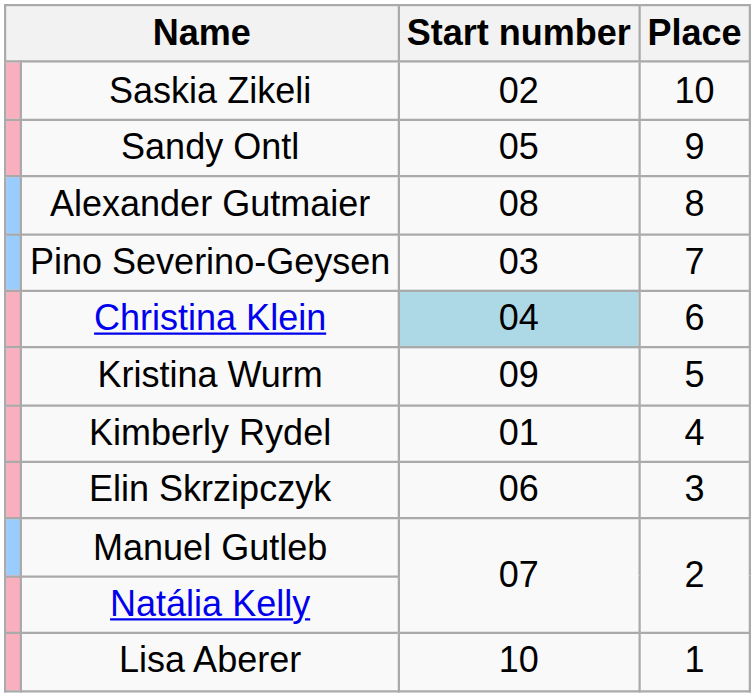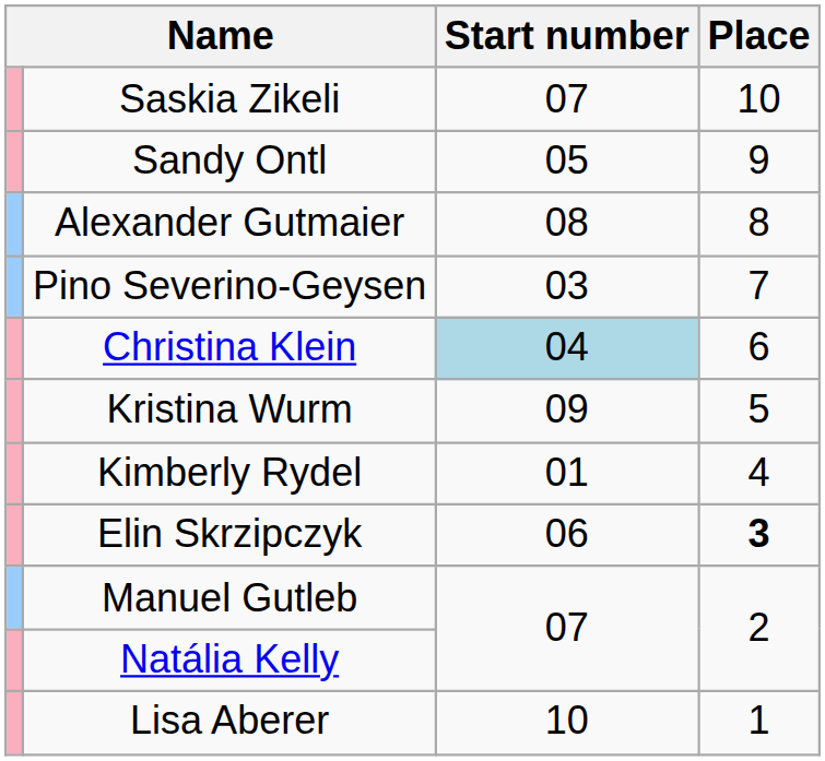Saskia Zikeli | Start number: 02 -> 07
Elin Skrzipczyk | Place: normal -> bold
